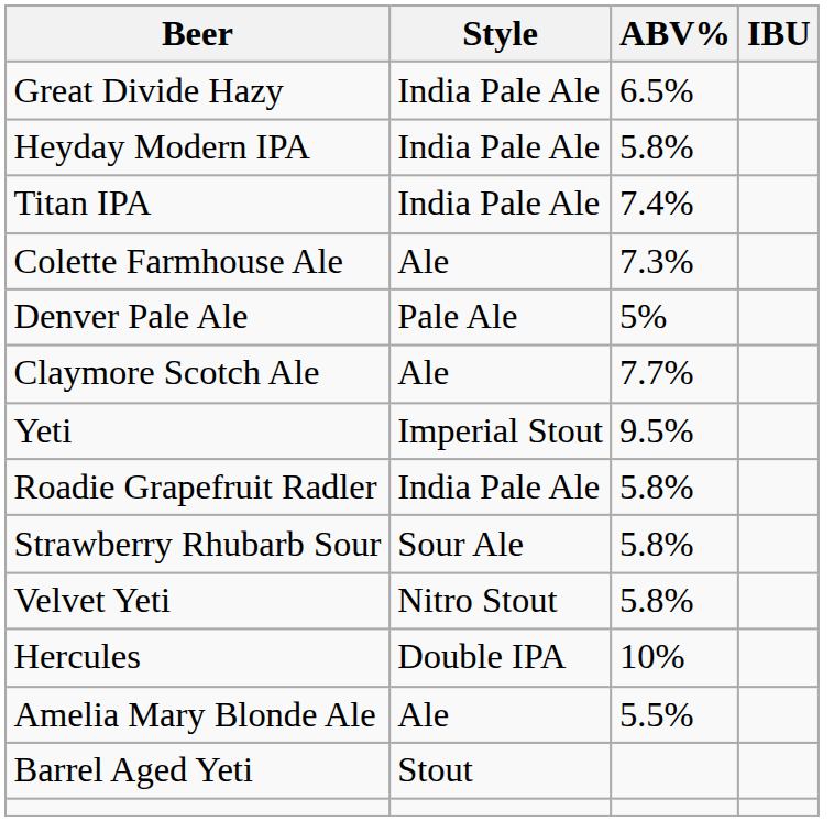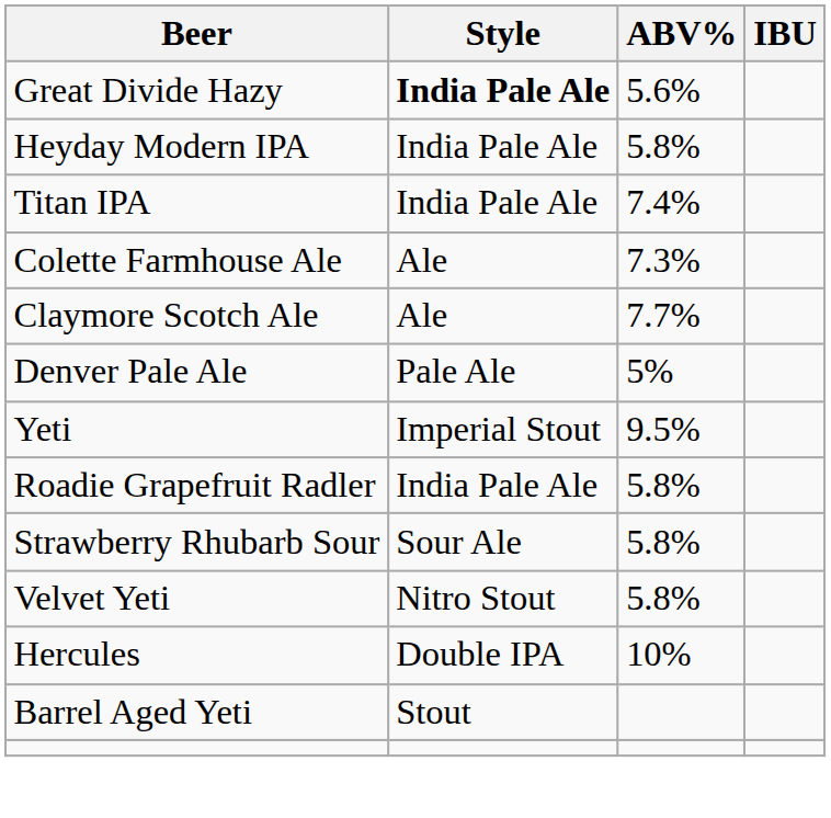Great Divide Hazy | Style: normal -> bold
Great Divide Hazy | ABV%: 6.5% -> 5.6%
rows swapped: Denver Pale Ale <-> Claymore Scotch Ale
- row: Amelia Mary Blonde Ale | Ale | 5.5%
